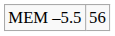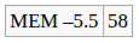MEM –5.5 | column 2: 56 -> 58
